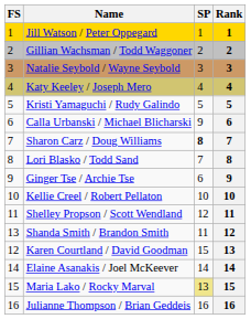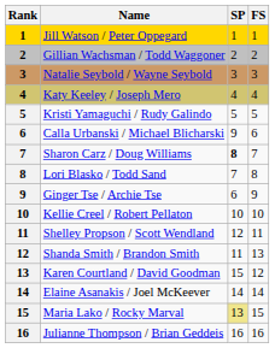columns swapped: Rank <-> FS
